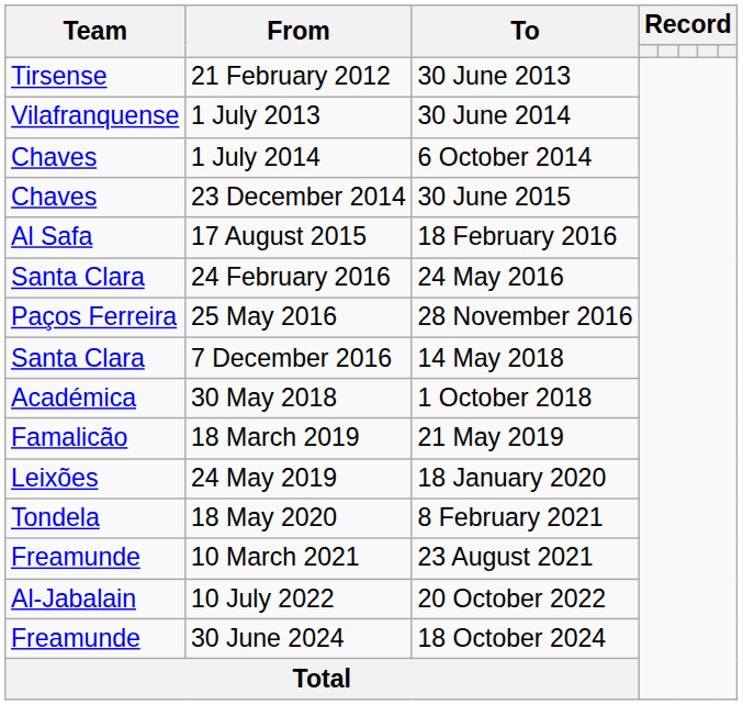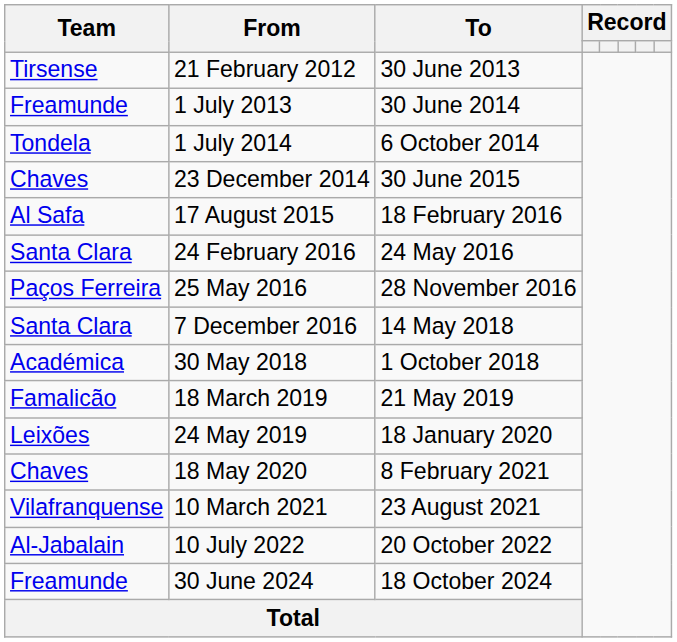1 July 2013 | Team: Vilafranquense -> Freamunde
1 July 2014 | Team: Chaves -> Tondela
18 May 2020 | Team: Tondela -> Chaves
10 March 2021 | Team: Freamunde -> Vilafranquense
